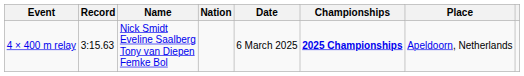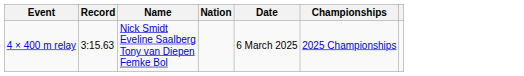- column: Place | Apeldoorn, Netherlands
4 × 400 m relay | Championships: bold -> normal
